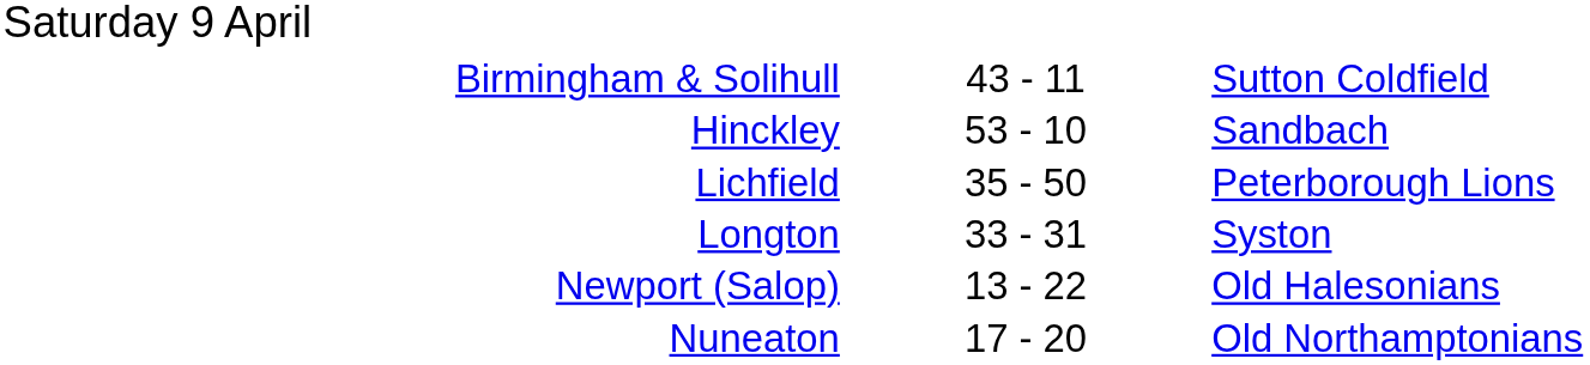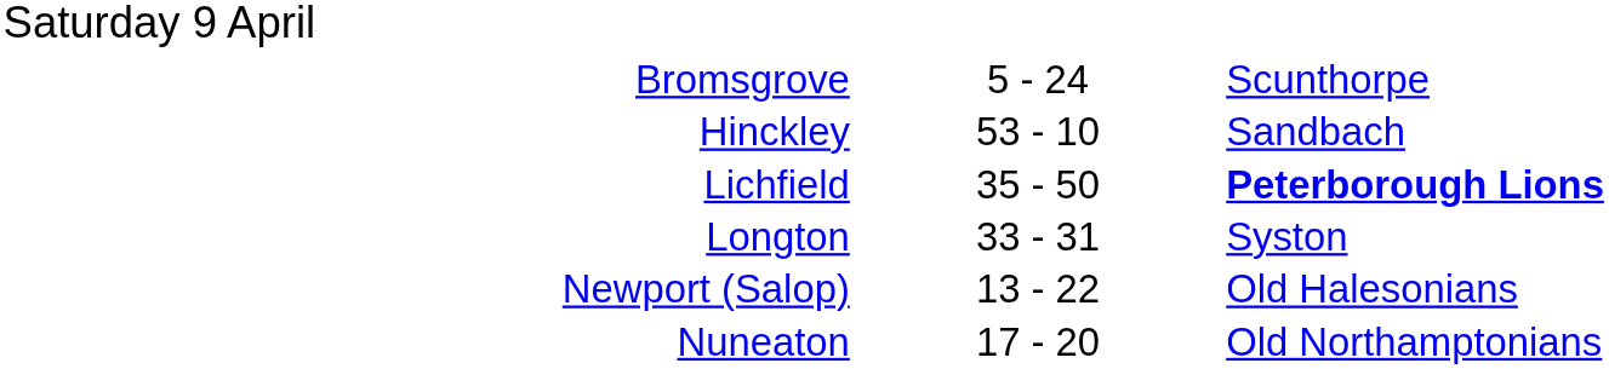- row: Birmingham & Solihull | 43 - 11 | Sutton Coldfield
+ row: Bromsgrove | 5 - 24 | Scunthorpe
Lichfield | column 3: normal -> bold
